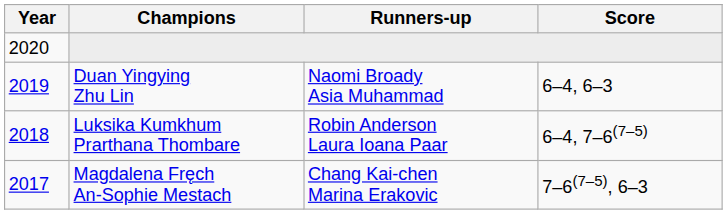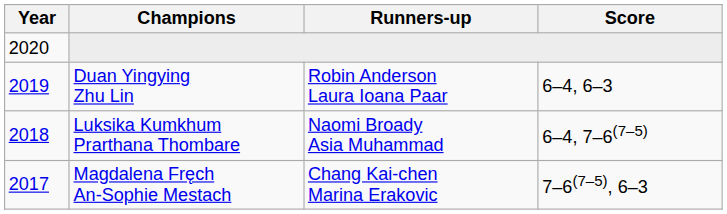Duan Yingying Zhu Lin | Runners-up: Naomi Broady Asia Muhammad -> Robin Anderson Laura Ioana Paar
Luksika Kumkhum Prarthana Thombare | Runners-up: Robin Anderson Laura Ioana Paar -> Naomi Broady Asia Muhammad
